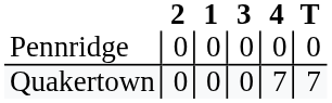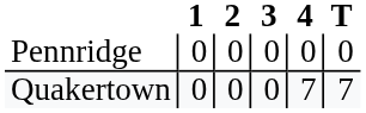columns swapped: 1 <-> 2
